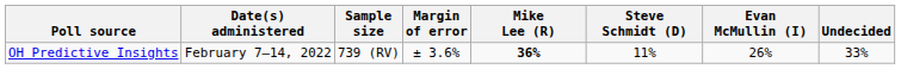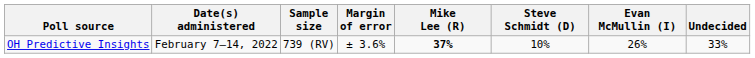OH Predictive Insights | Mike Lee (R): 36% -> 37%
OH Predictive Insights | Steve Schmidt (D): 11% -> 10%
